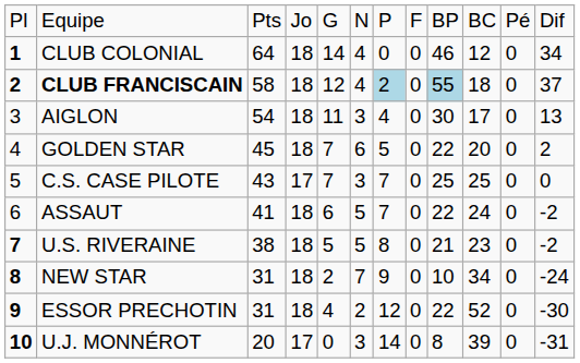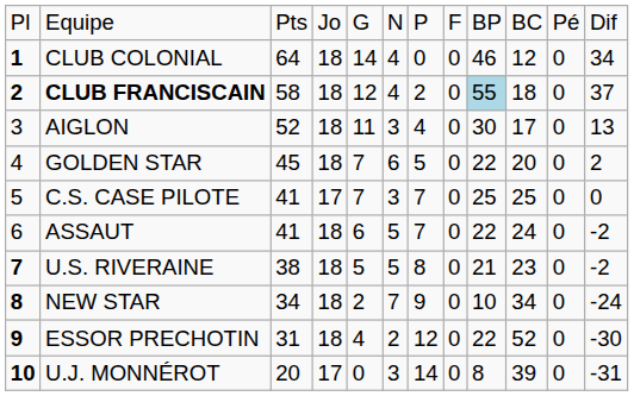CLUB FRANCISCAIN | column 7: lightblue background -> no background
AIGLON | column 3: 54 -> 52
C.S. CASE PILOTE | column 3: 43 -> 41
NEW STAR | column 3: 31 -> 34
